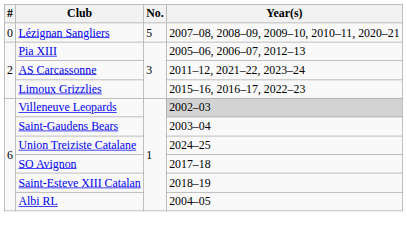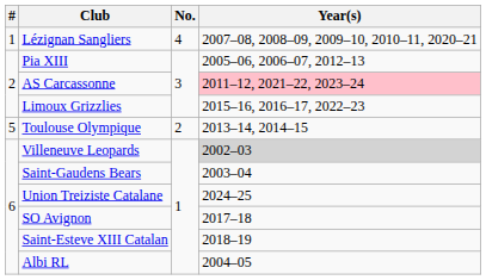Lézignan Sangliers | #: 0 -> 1
Lézignan Sangliers | No.: 5 -> 4
AS Carcassonne | Year(s): no background -> pink background
+ row: 5 | Toulouse Olympique | 2 | 2013–14, 2014–15
